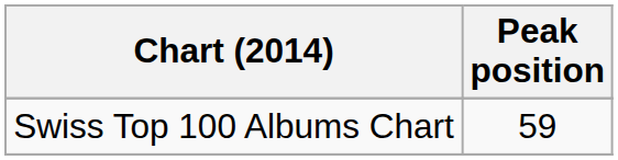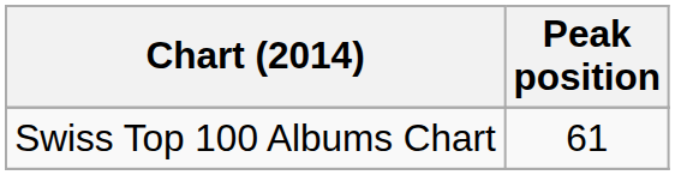Swiss Top 100 Albums Chart | Peak position: 59 -> 61
